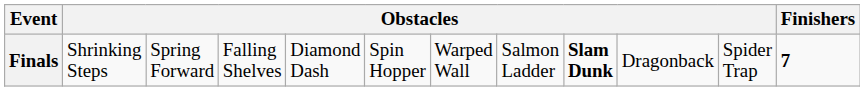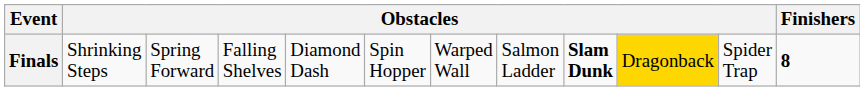Finals | column 10: no background -> gold background
Finals | Finishers: 7 -> 8
